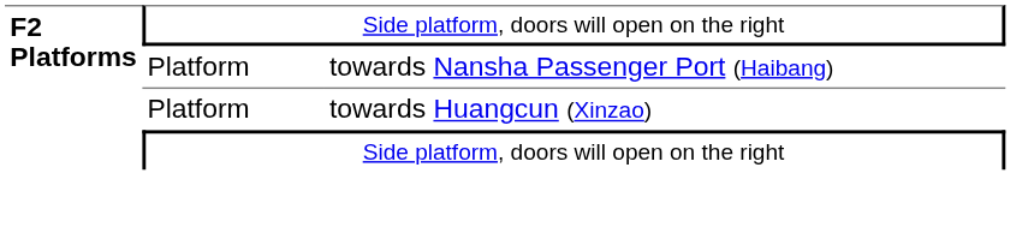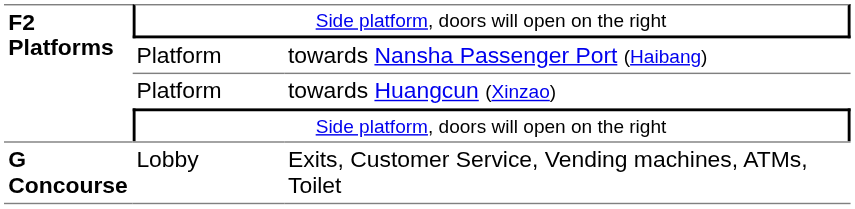+ row: G Concourse | Lobby | Exits, Customer Service, Vending machines, ATMs, Toilet
